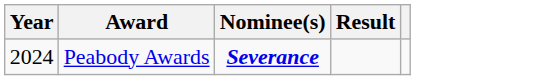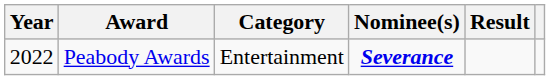+ column: Category | Entertainment
Peabody Awards | Year: 2024 -> 2022
